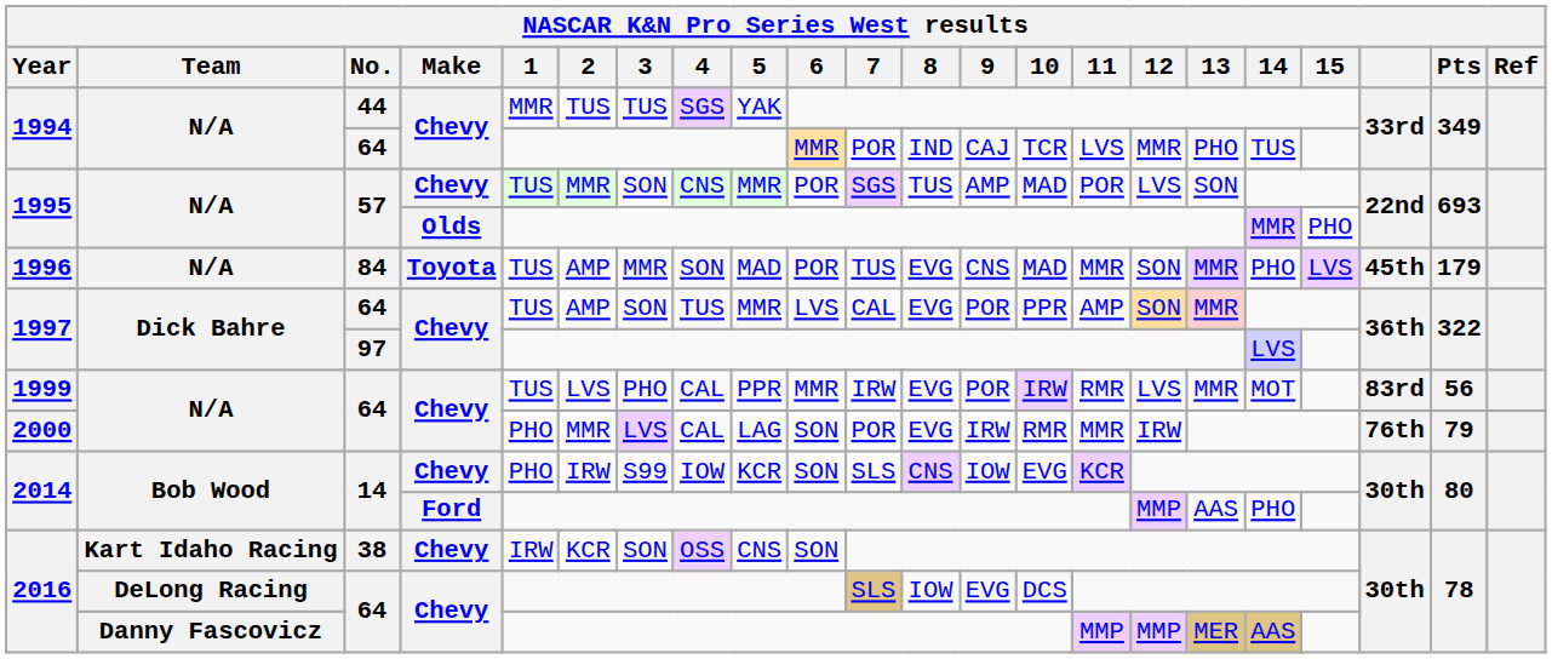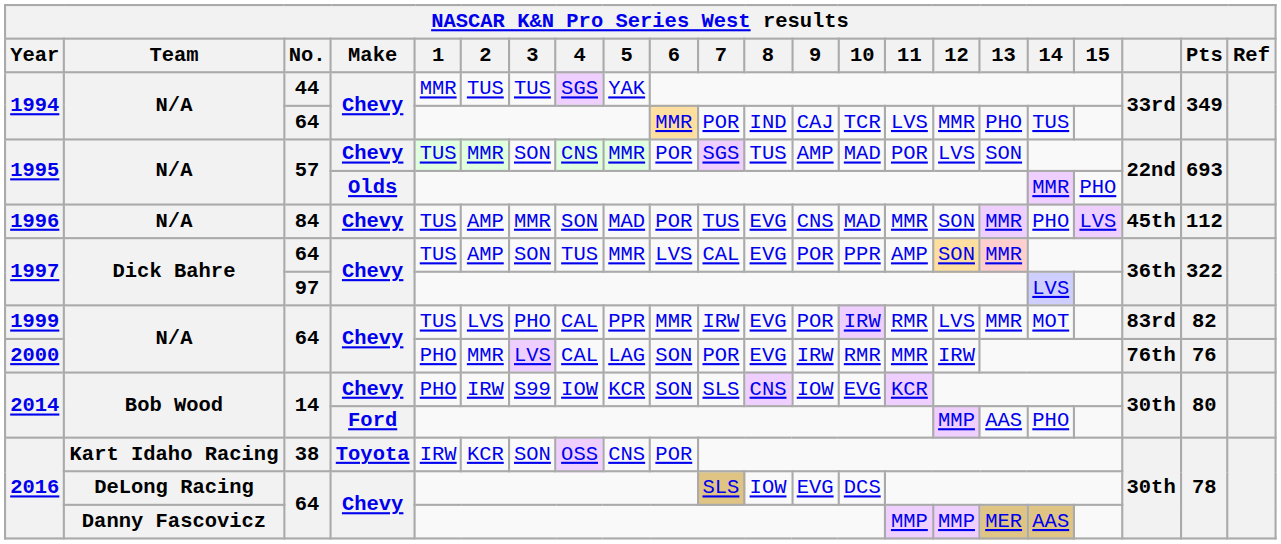1996 | Make: Toyota -> Chevy
1996 | Pts: 179 -> 112
1999 | Pts: 56 -> 82
2000 | Pts: 79 -> 76
2016 / 38 | Make: Chevy -> Toyota
2016 / 38 | 6: SON -> POR
